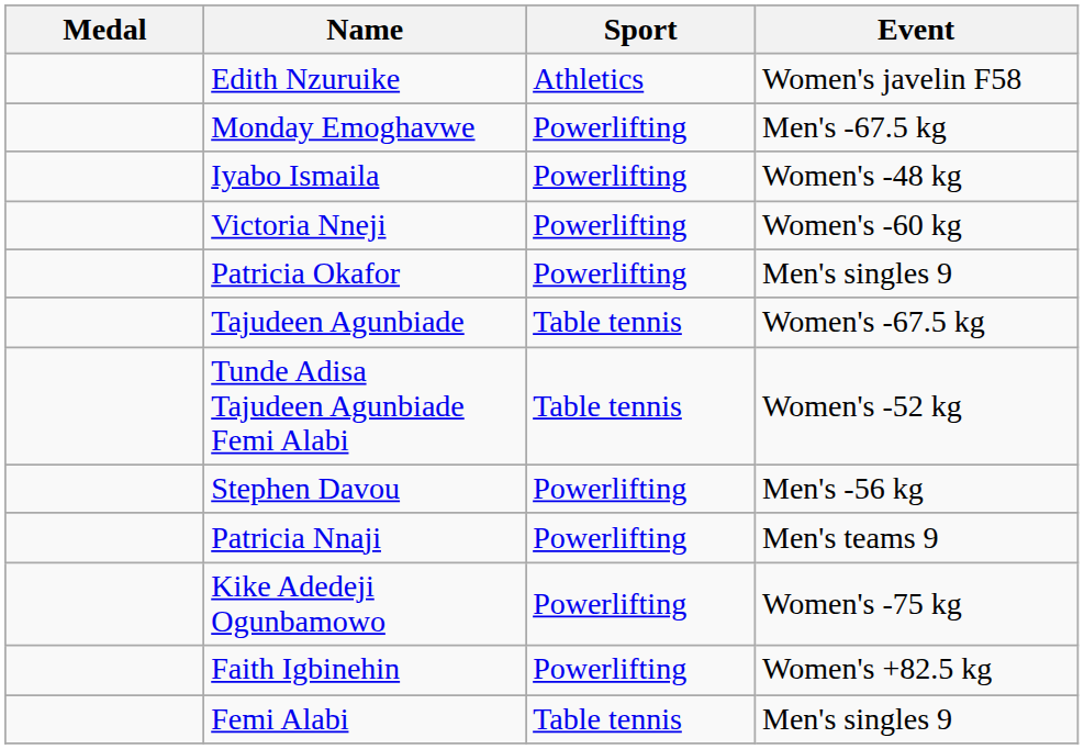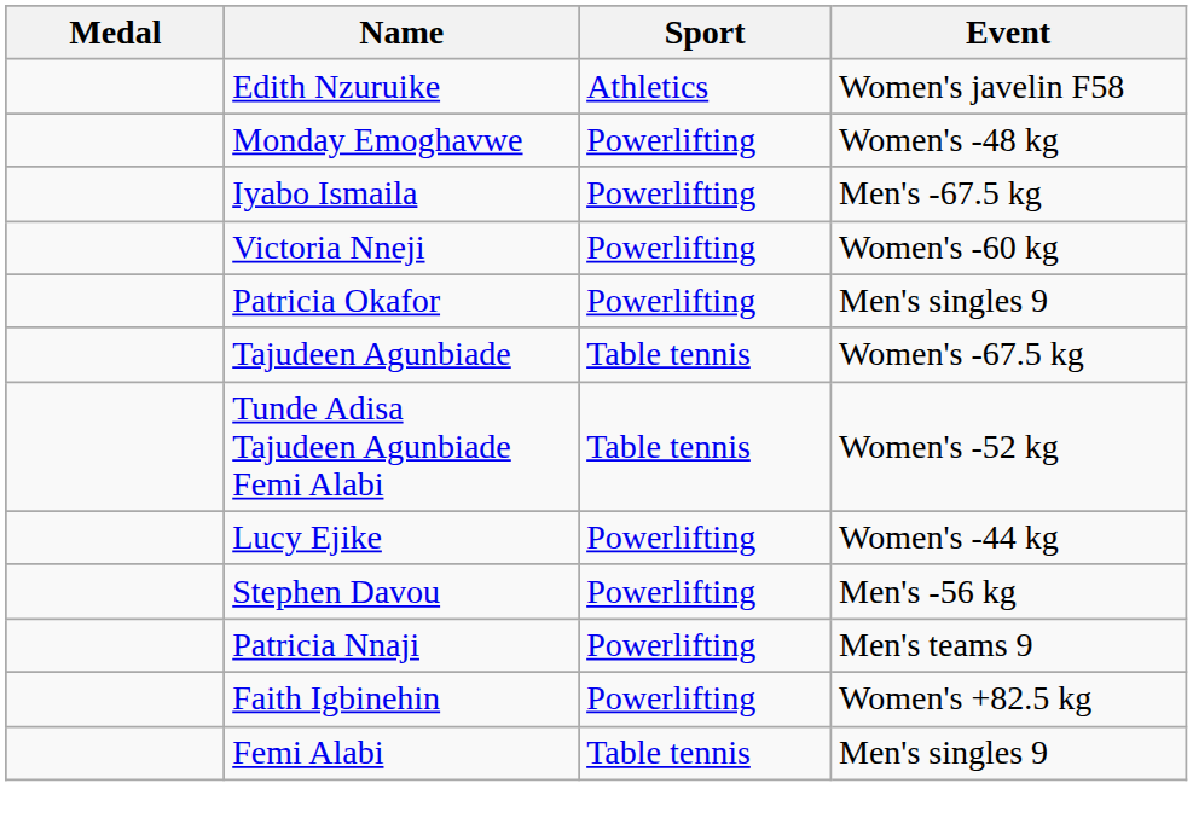Monday Emoghavwe | Event: Men's -67.5 kg -> Women's -48 kg
Iyabo Ismaila | Event: Women's -48 kg -> Men's -67.5 kg
+ row: Lucy Ejike | Powerlifting | Women's -44 kg
- row: Kike Adedeji Ogunbamowo | Powerlifting | Women's -75 kg
